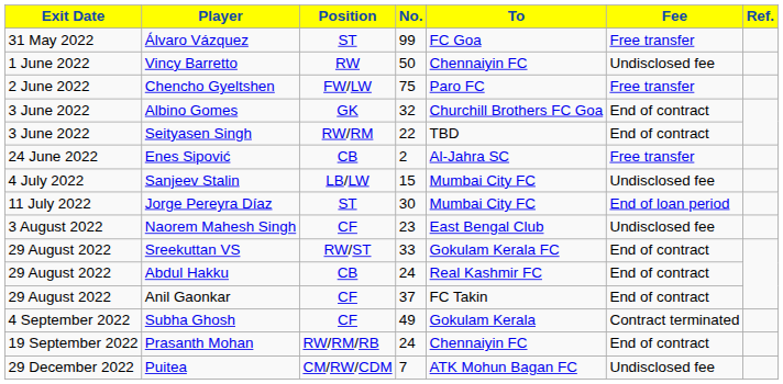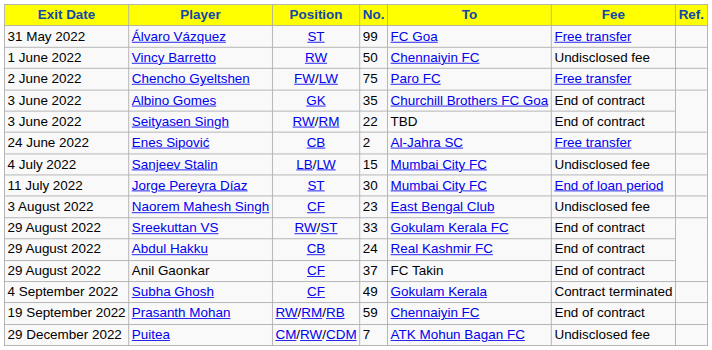Albino Gomes | No.: 32 -> 35
Prasanth Mohan | No.: 24 -> 59
